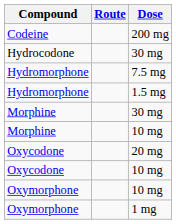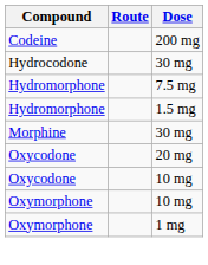- row: Morphine | 10 mg
